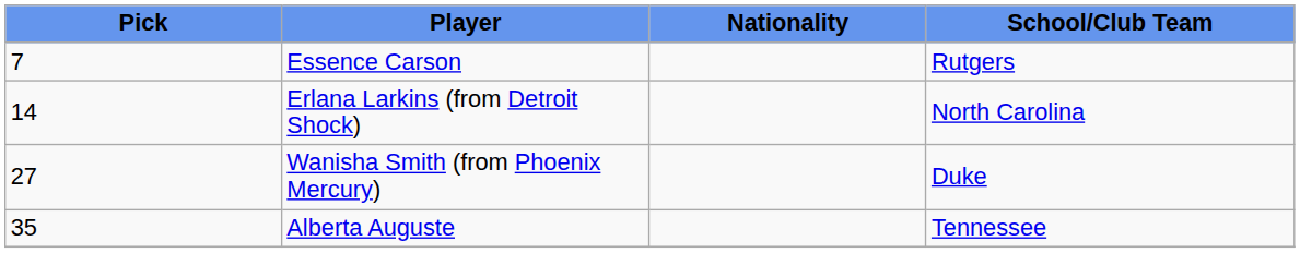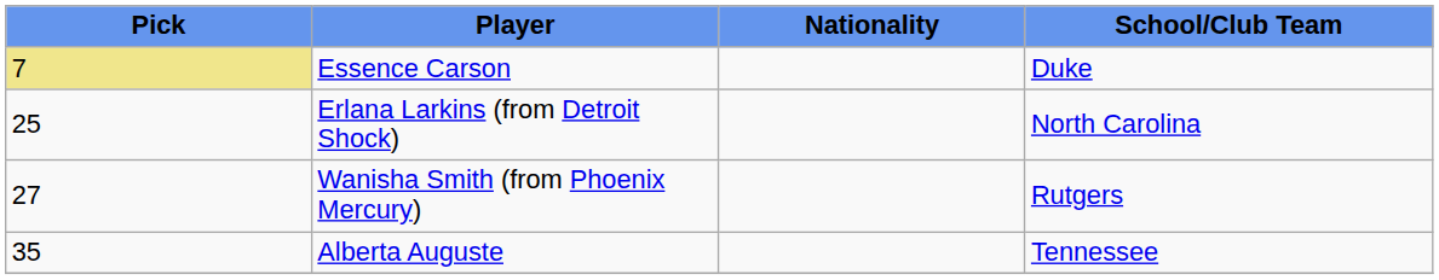Essence Carson | Pick: no background -> khaki background
Essence Carson | School/Club Team: Rutgers -> Duke
Erlana Larkins (from Detroit Shock) | Pick: 14 -> 25
Wanisha Smith (from Phoenix Mercury) | School/Club Team: Duke -> Rutgers
